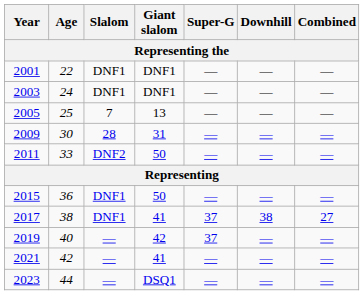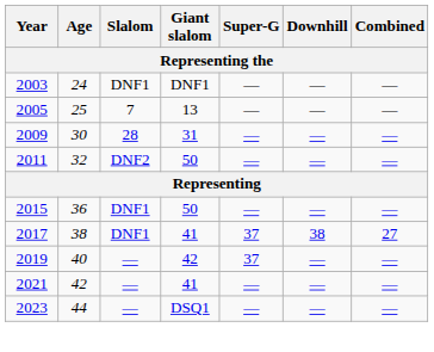- row: 2001 | 22 | DNF1 | DNF1 | — | — | —
2011 | Age: 33 -> 32
